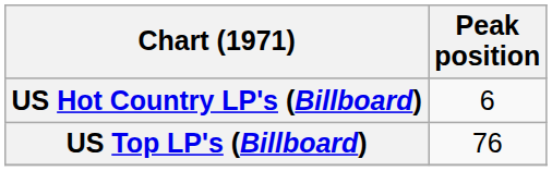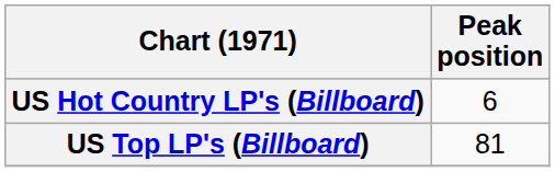US Top LP's (Billboard) | Peak position: 76 -> 81
